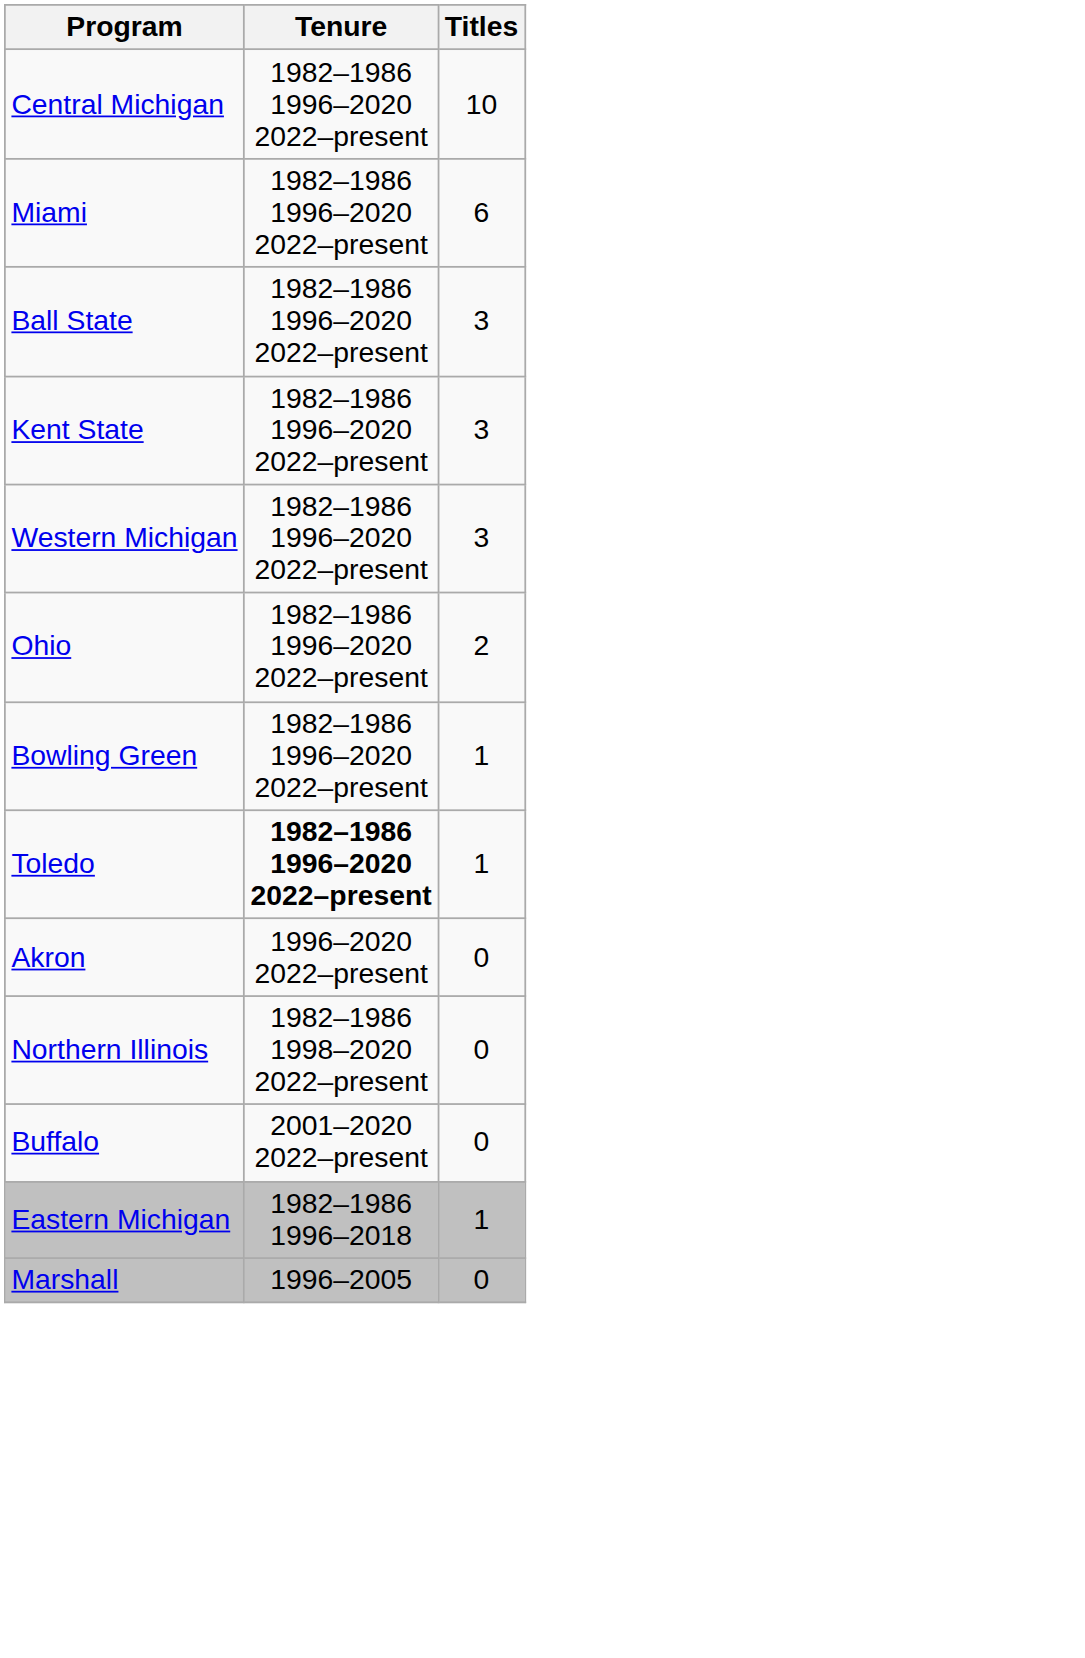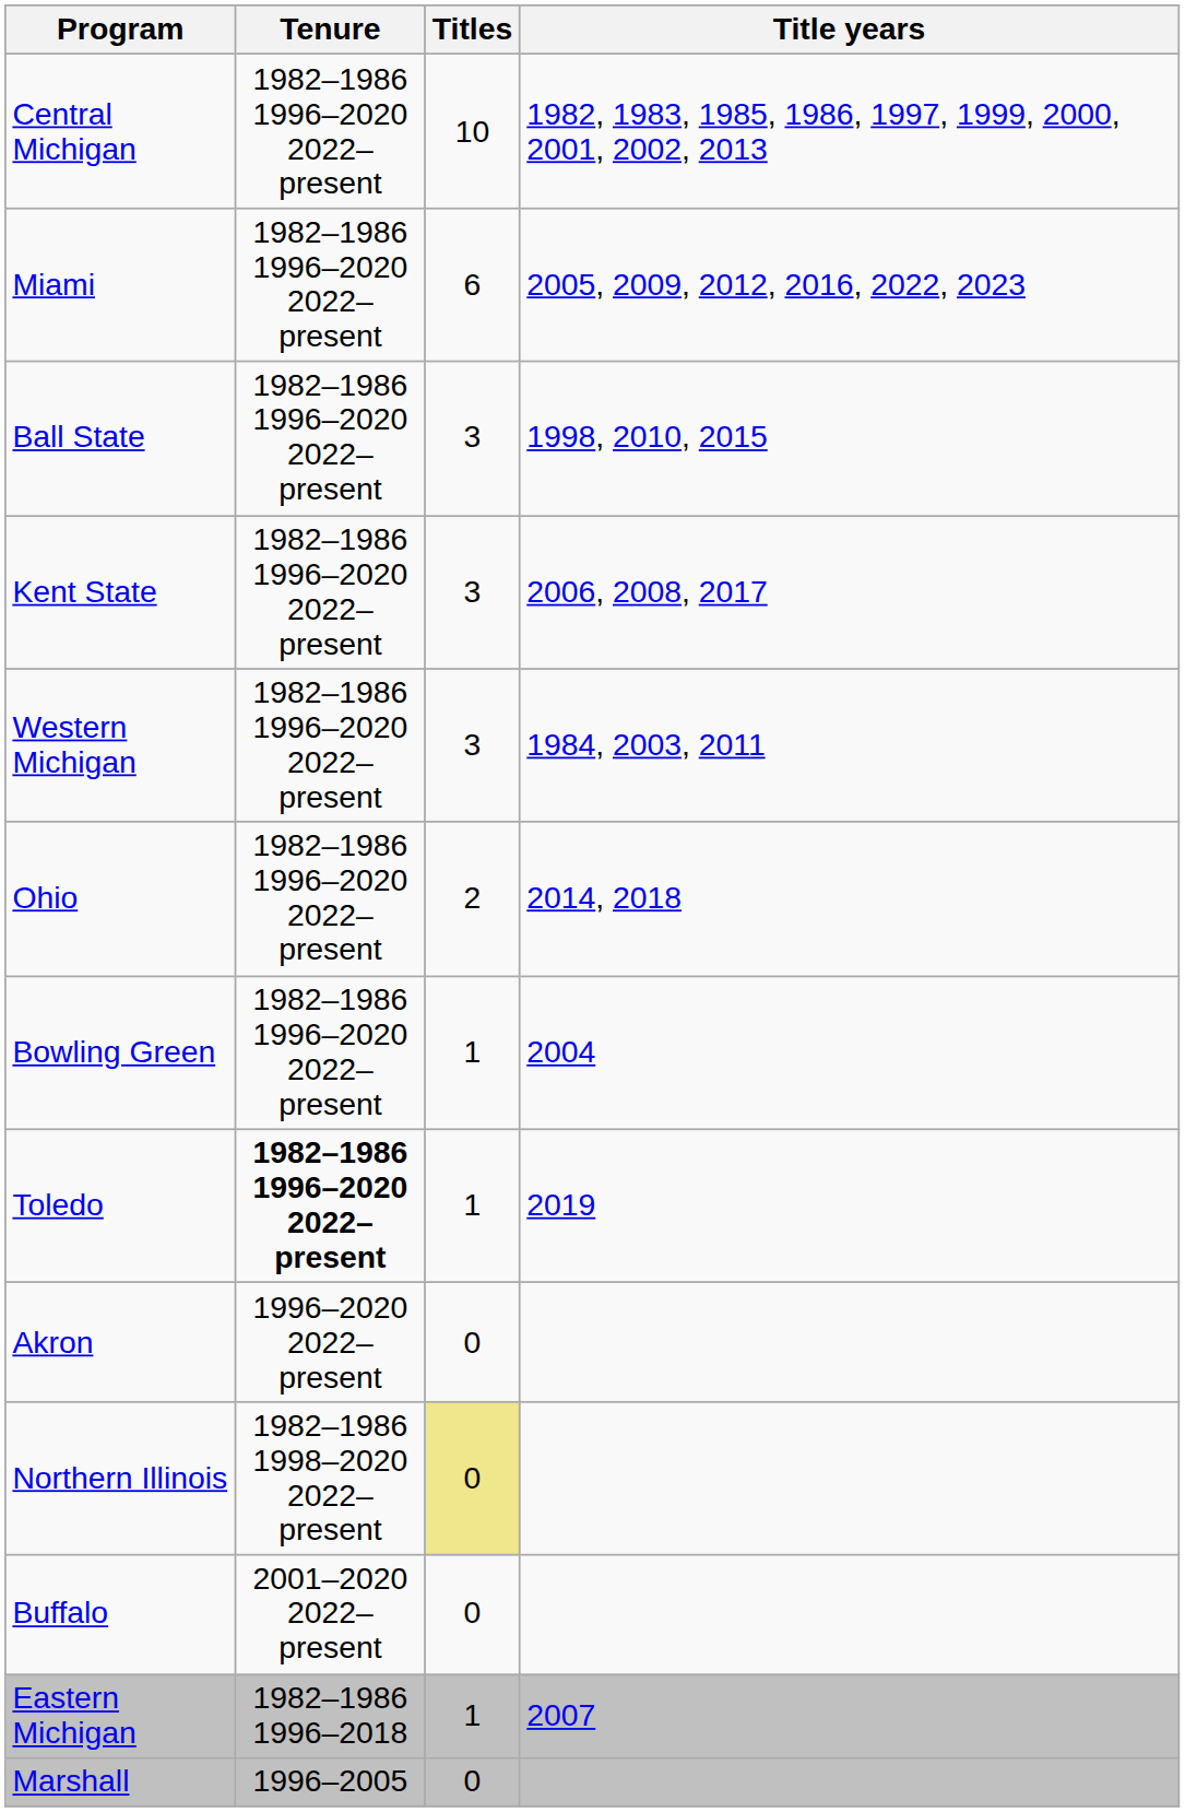+ column: Title years | 1982, 1983, 1985, 1986, 1997, 1999, 2000, 2001, 2002, 2013 | 2005, 2009, 2012, 2016, 2022, 2023 | 1998, 2010, 2015 | 2006, 2008, 2017 | 1984, 2003, 2011 | 2014, 2018 | 2004 | 2019 | 2007
Northern Illinois | Titles: no background -> khaki background
